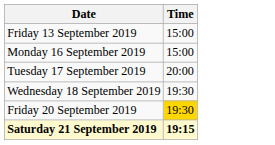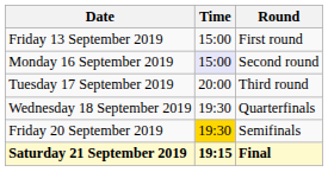+ column: Round | First round | Second round | Third round | Quarterfinals | Semifinals | Final
Monday 16 September 2019 | Time: no background -> lavender background
